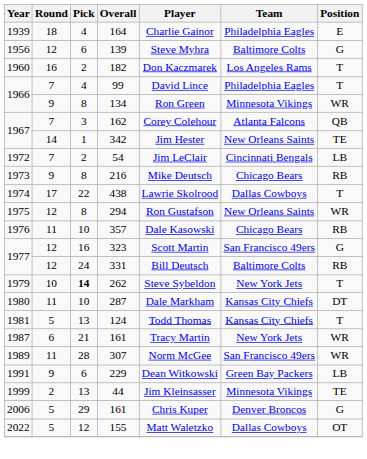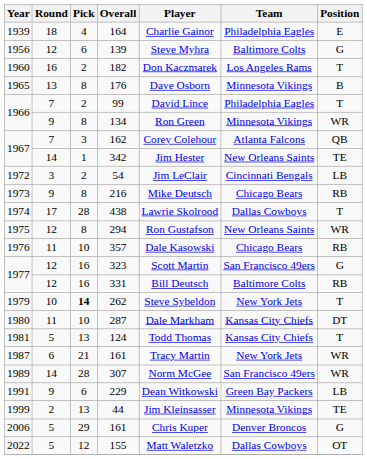+ row: 1965 | 13 | 8 | 176 | Dave Osborn | Minnesota Vikings | B
99 | Pick: 4 -> 2
54 | Round: 7 -> 3
438 | Pick: 22 -> 28
331 | Pick: 24 -> 16
307 | Round: 11 -> 14
